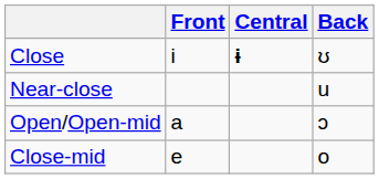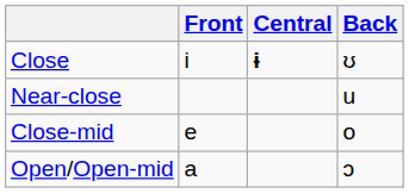rows swapped: Close-mid <-> Open/Open-mid
